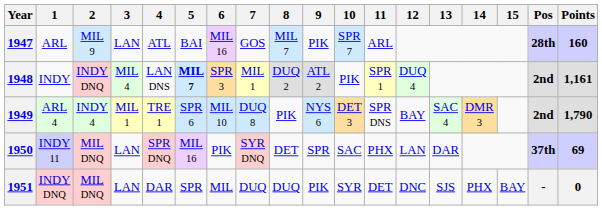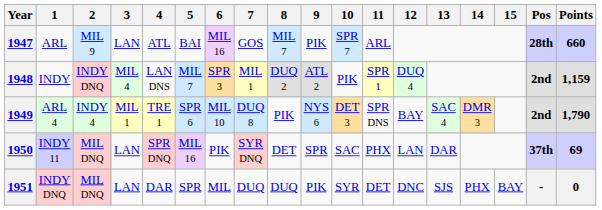1947 | Points: 160 -> 660
1948 | 5: bold -> normal
1948 | Points: 1,161 -> 1,159
